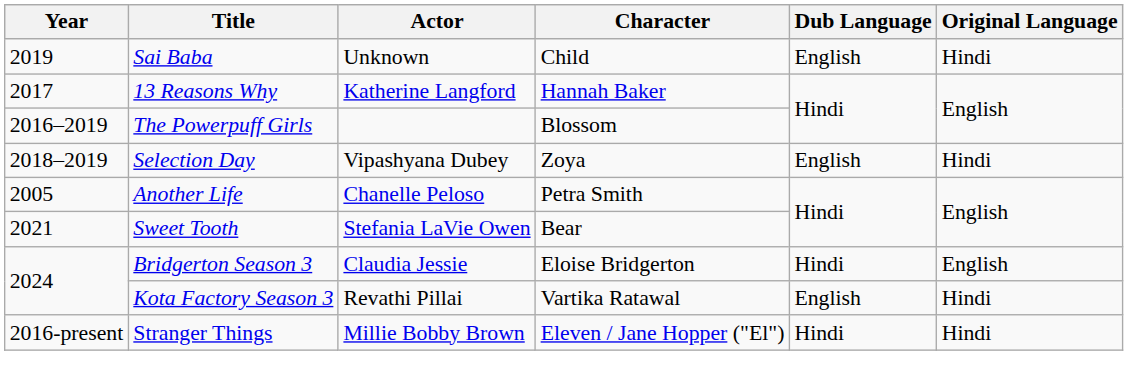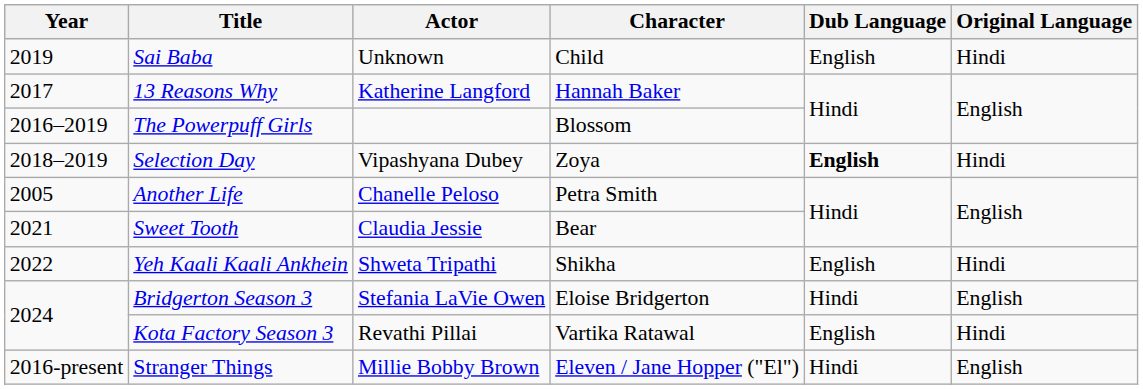Selection Day | Dub Language: normal -> bold
Sweet Tooth | Actor: Stefania LaVie Owen -> Claudia Jessie
+ row: 2022 | Yeh Kaali Kaali Ankhein | Shweta Tripathi | Shikha | English | Hindi
Bridgerton Season 3 | Actor: Claudia Jessie -> Stefania LaVie Owen
Stranger Things | Original Language: Hindi -> English
